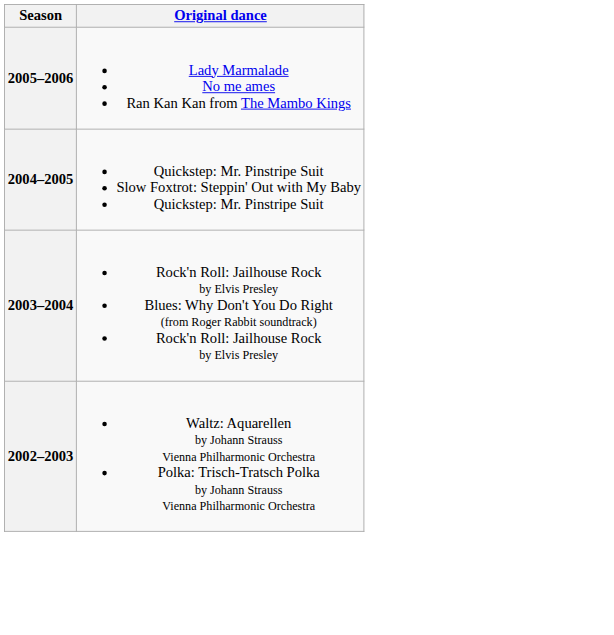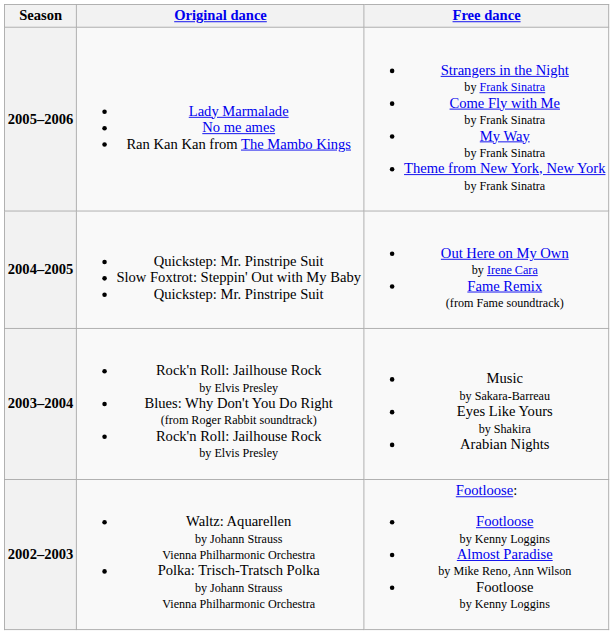+ column: Free dance | Strangers in the Night by Frank Sinatra Come Fly with Me by Frank Sinatra My Way by Frank Sinatra Theme from New York, New York by Frank Sinatra | Out Here on My Own by Irene Cara Fame Remix (from Fame soundtrack) | Music by Sakara-Barreau Eyes Like Yours by Shakira Arabian Nights | Footloose: Footloose by Kenny Loggins Almost Paradise by Mike Reno, Ann Wilson Footloose by Kenny Loggins
